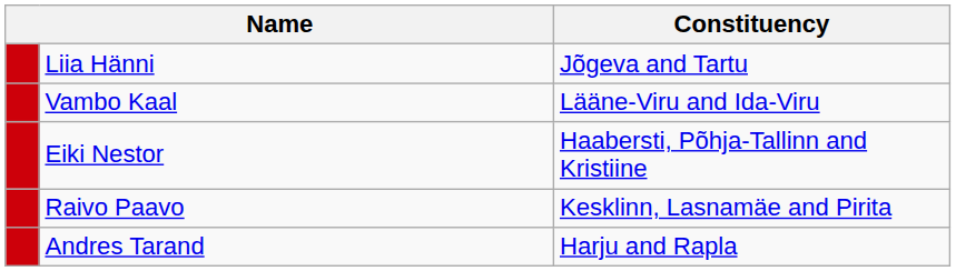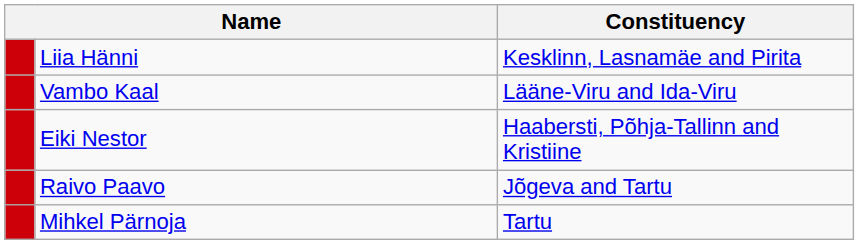Liia Hänni | Constituency: Jõgeva and Tartu -> Kesklinn, Lasnamäe and Pirita
Raivo Paavo | Constituency: Kesklinn, Lasnamäe and Pirita -> Jõgeva and Tartu
+ row: Mihkel Pärnoja | Tartu
- row: Andres Tarand | Harju and Rapla
